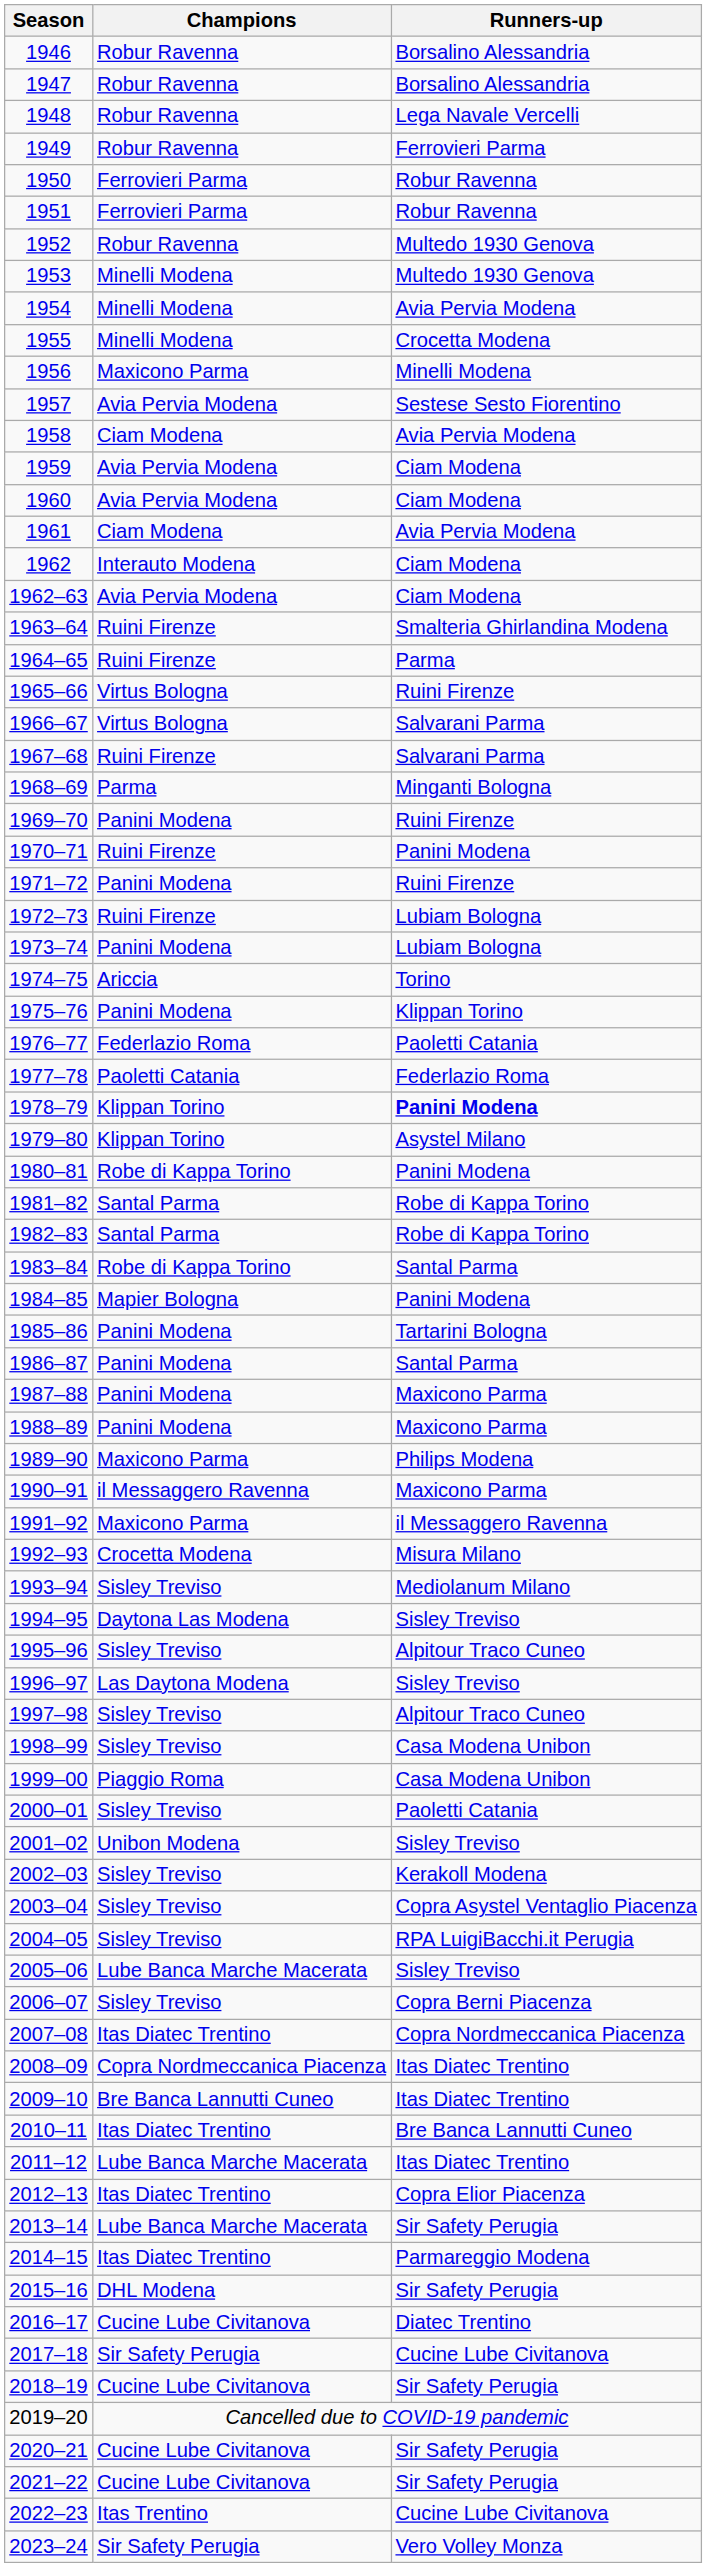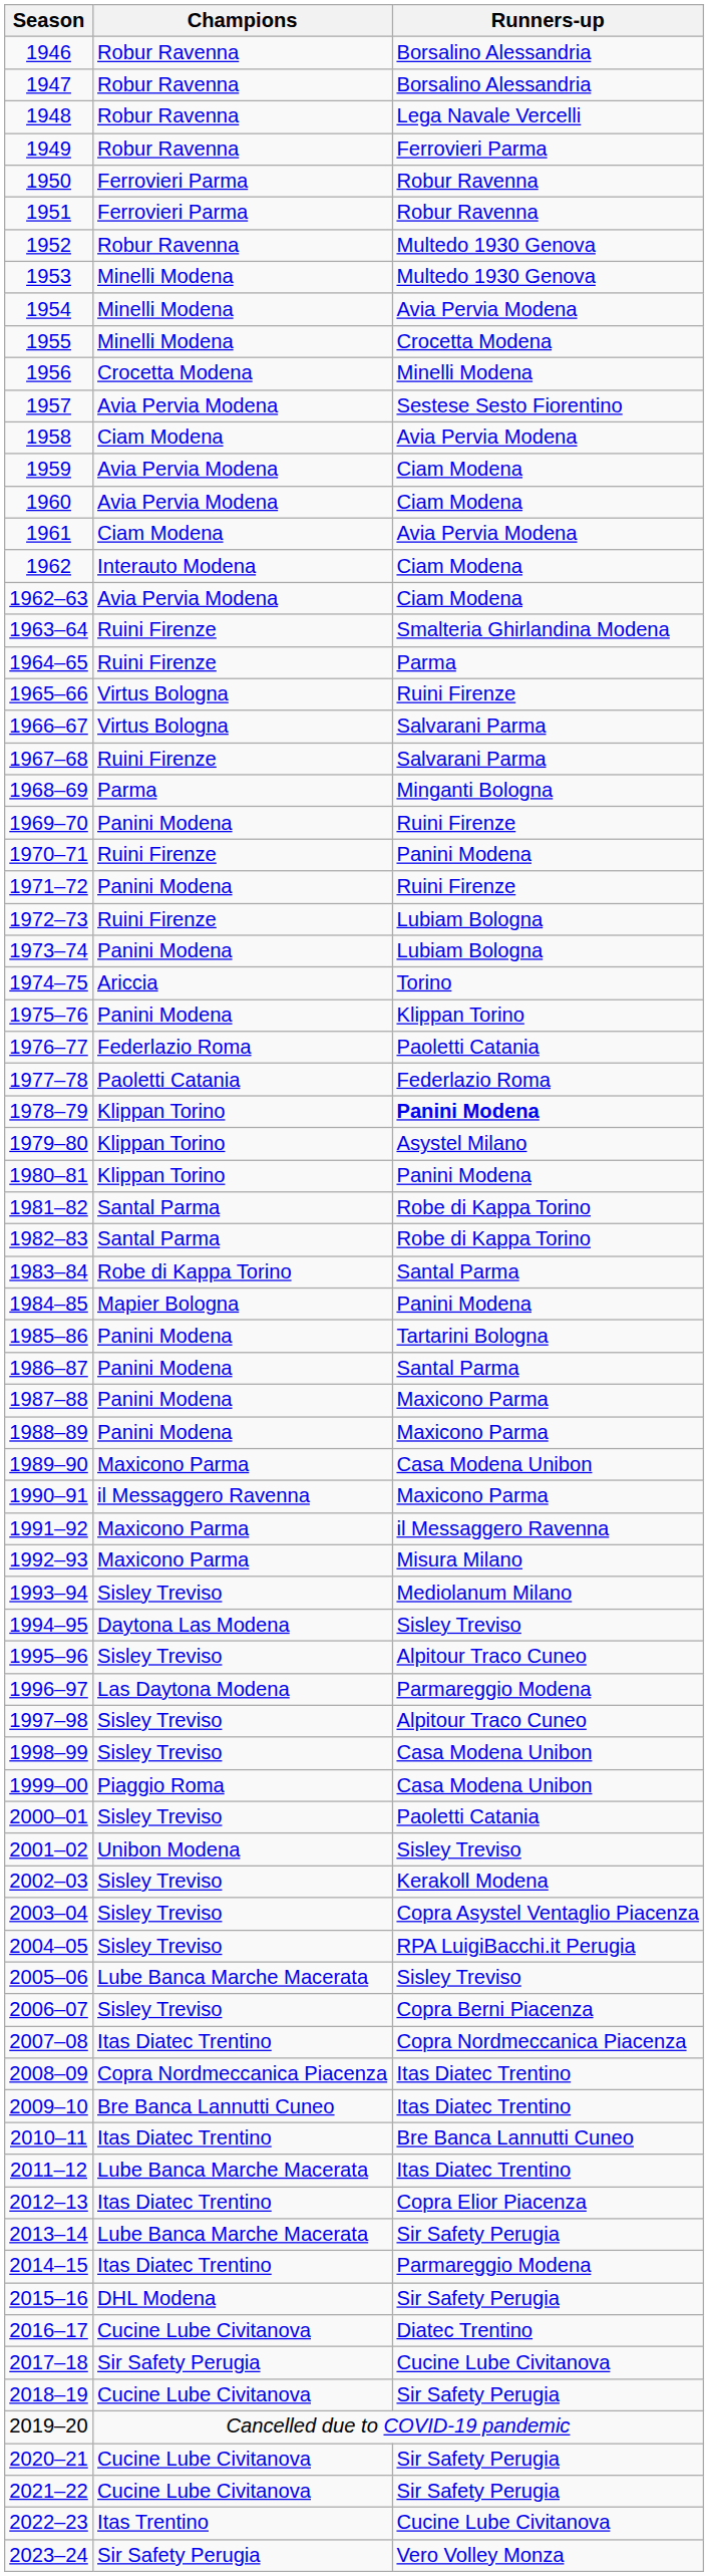1956 | Champions: Maxicono Parma -> Crocetta Modena
1980–81 | Champions: Robe di Kappa Torino -> Klippan Torino
1989–90 | Runners-up: Philips Modena -> Casa Modena Unibon
1992–93 | Champions: Crocetta Modena -> Maxicono Parma
1996–97 | Runners-up: Sisley Treviso -> Parmareggio Modena
